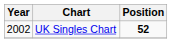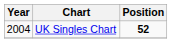UK Singles Chart | Year: 2002 -> 2004
